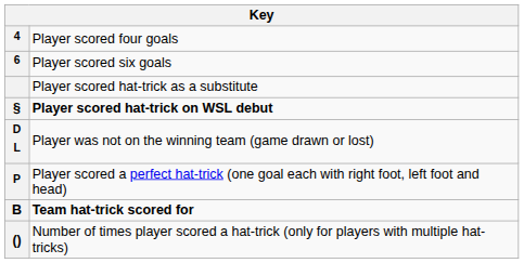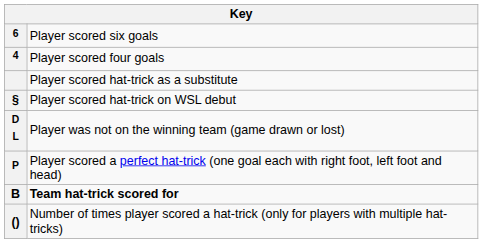rows swapped: 4 <-> 6
§ | column 2: bold -> normal
